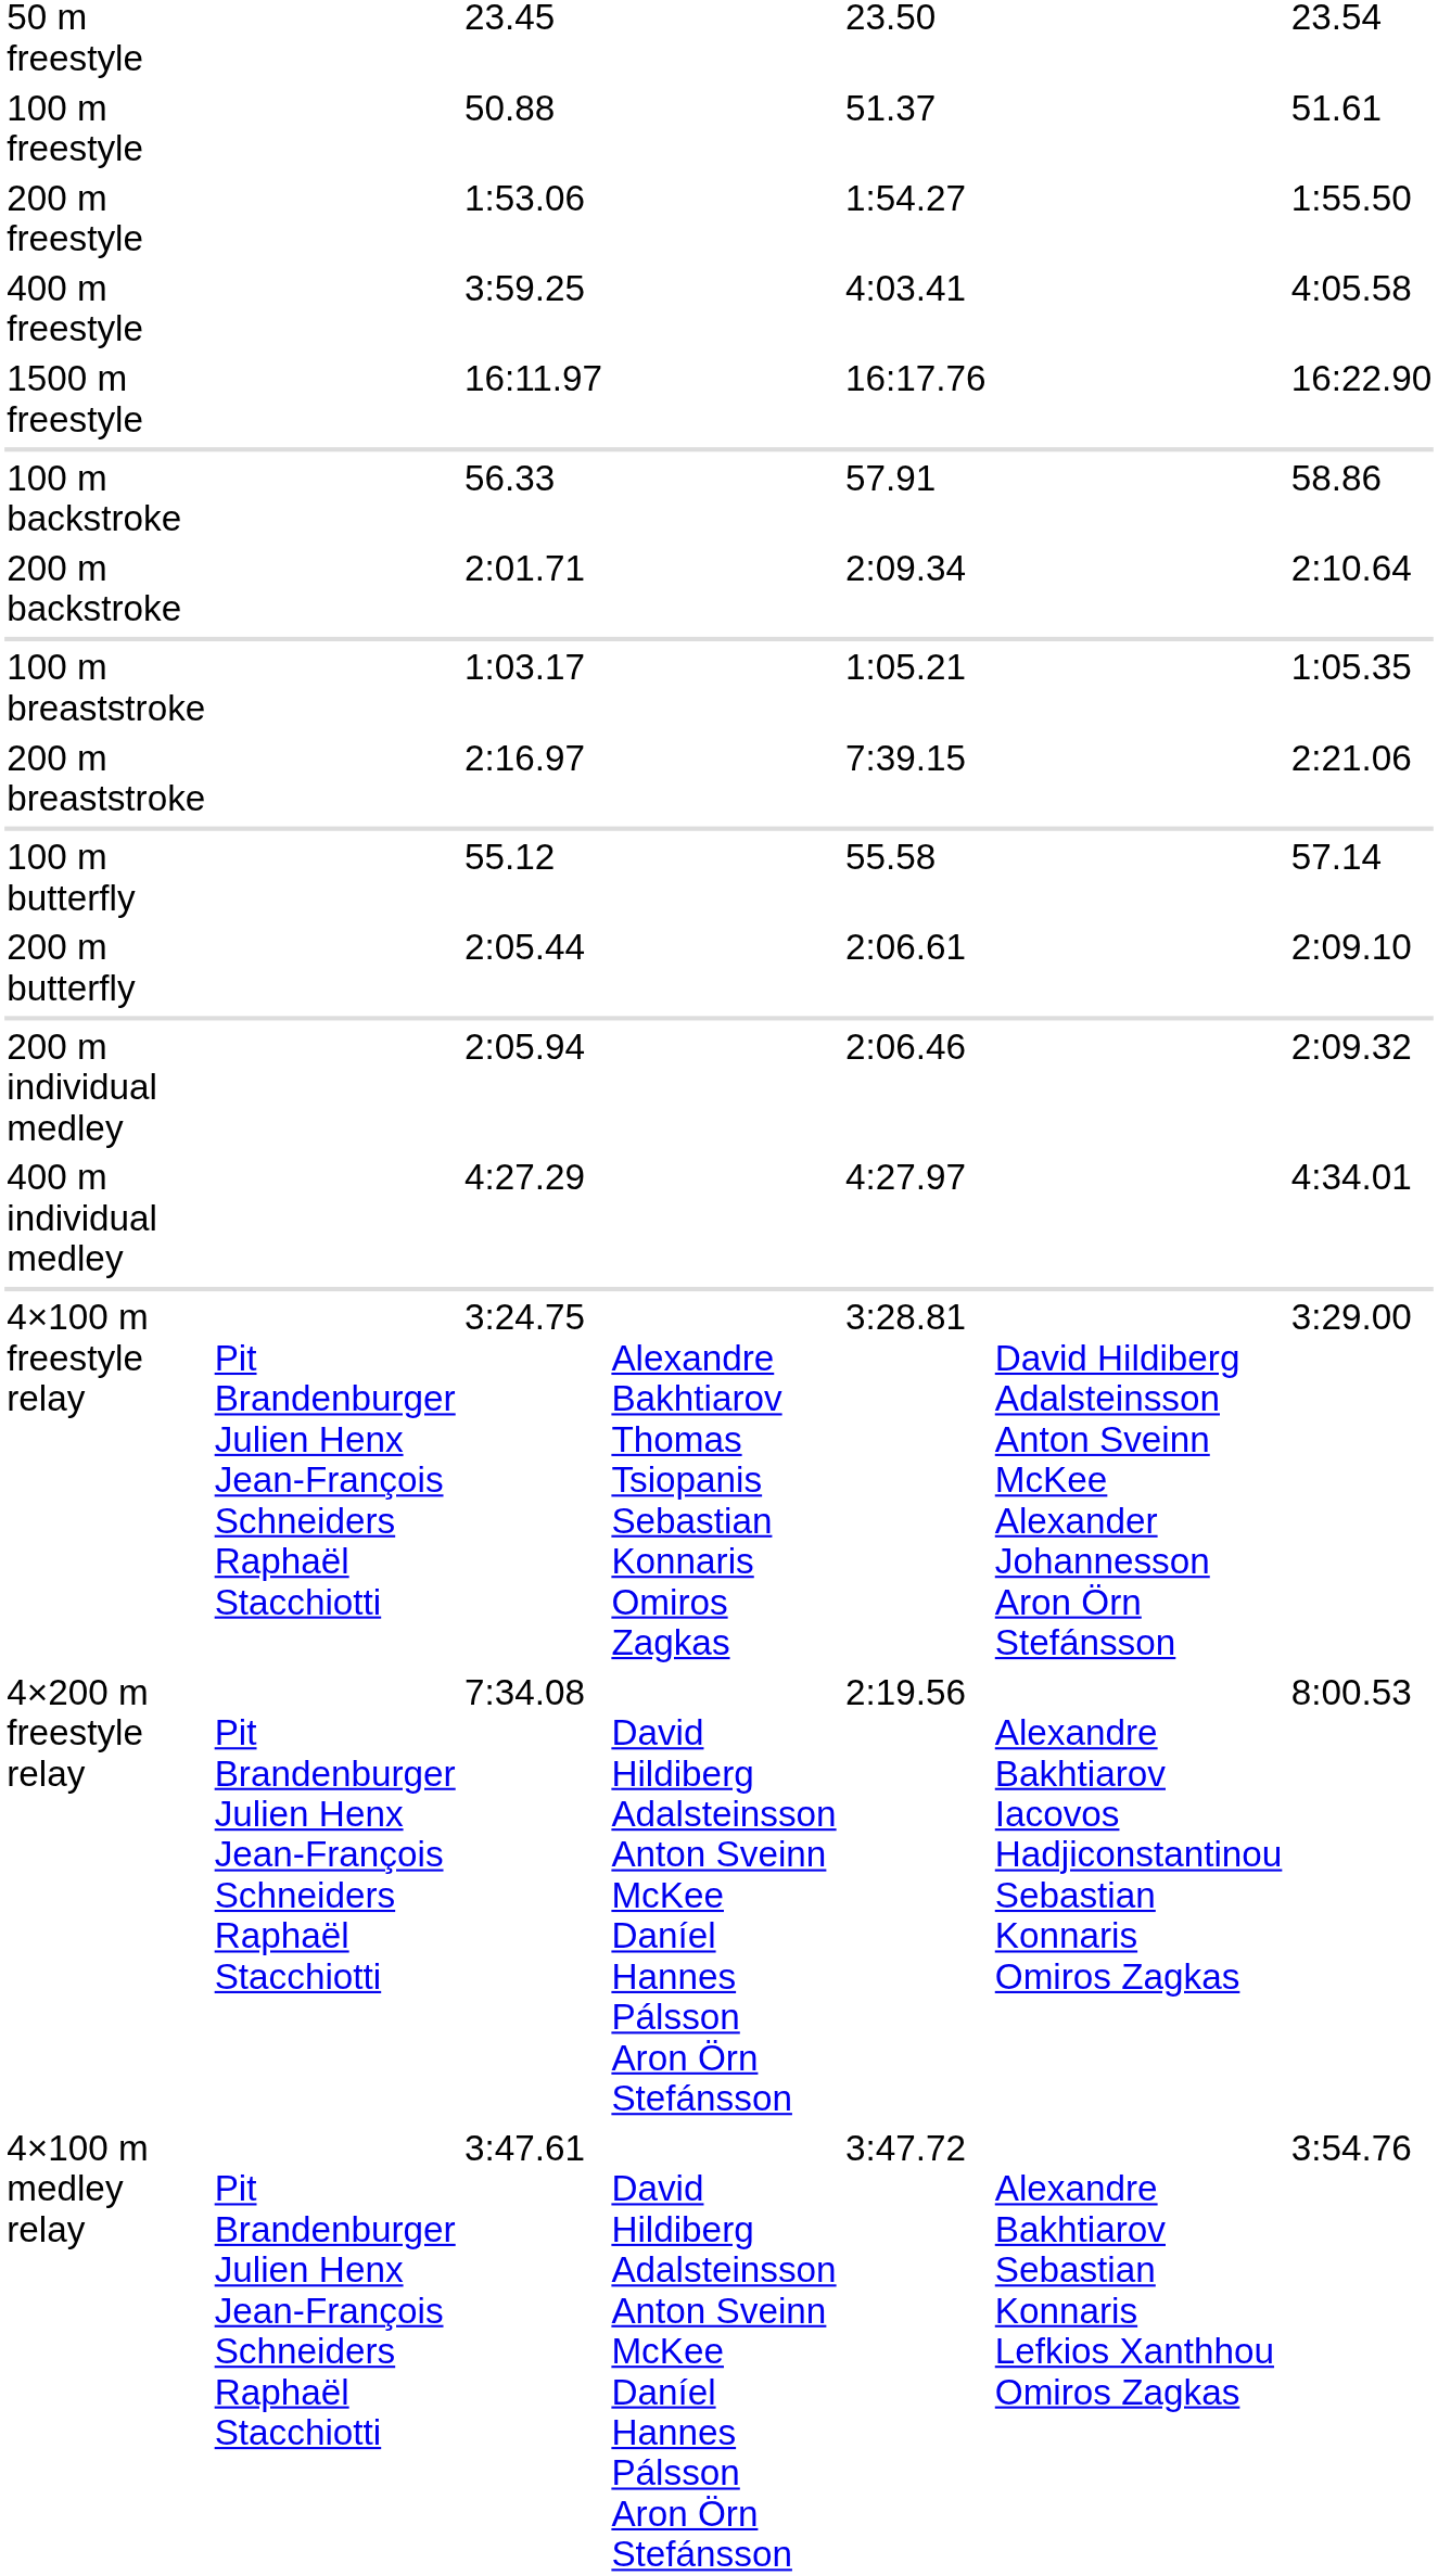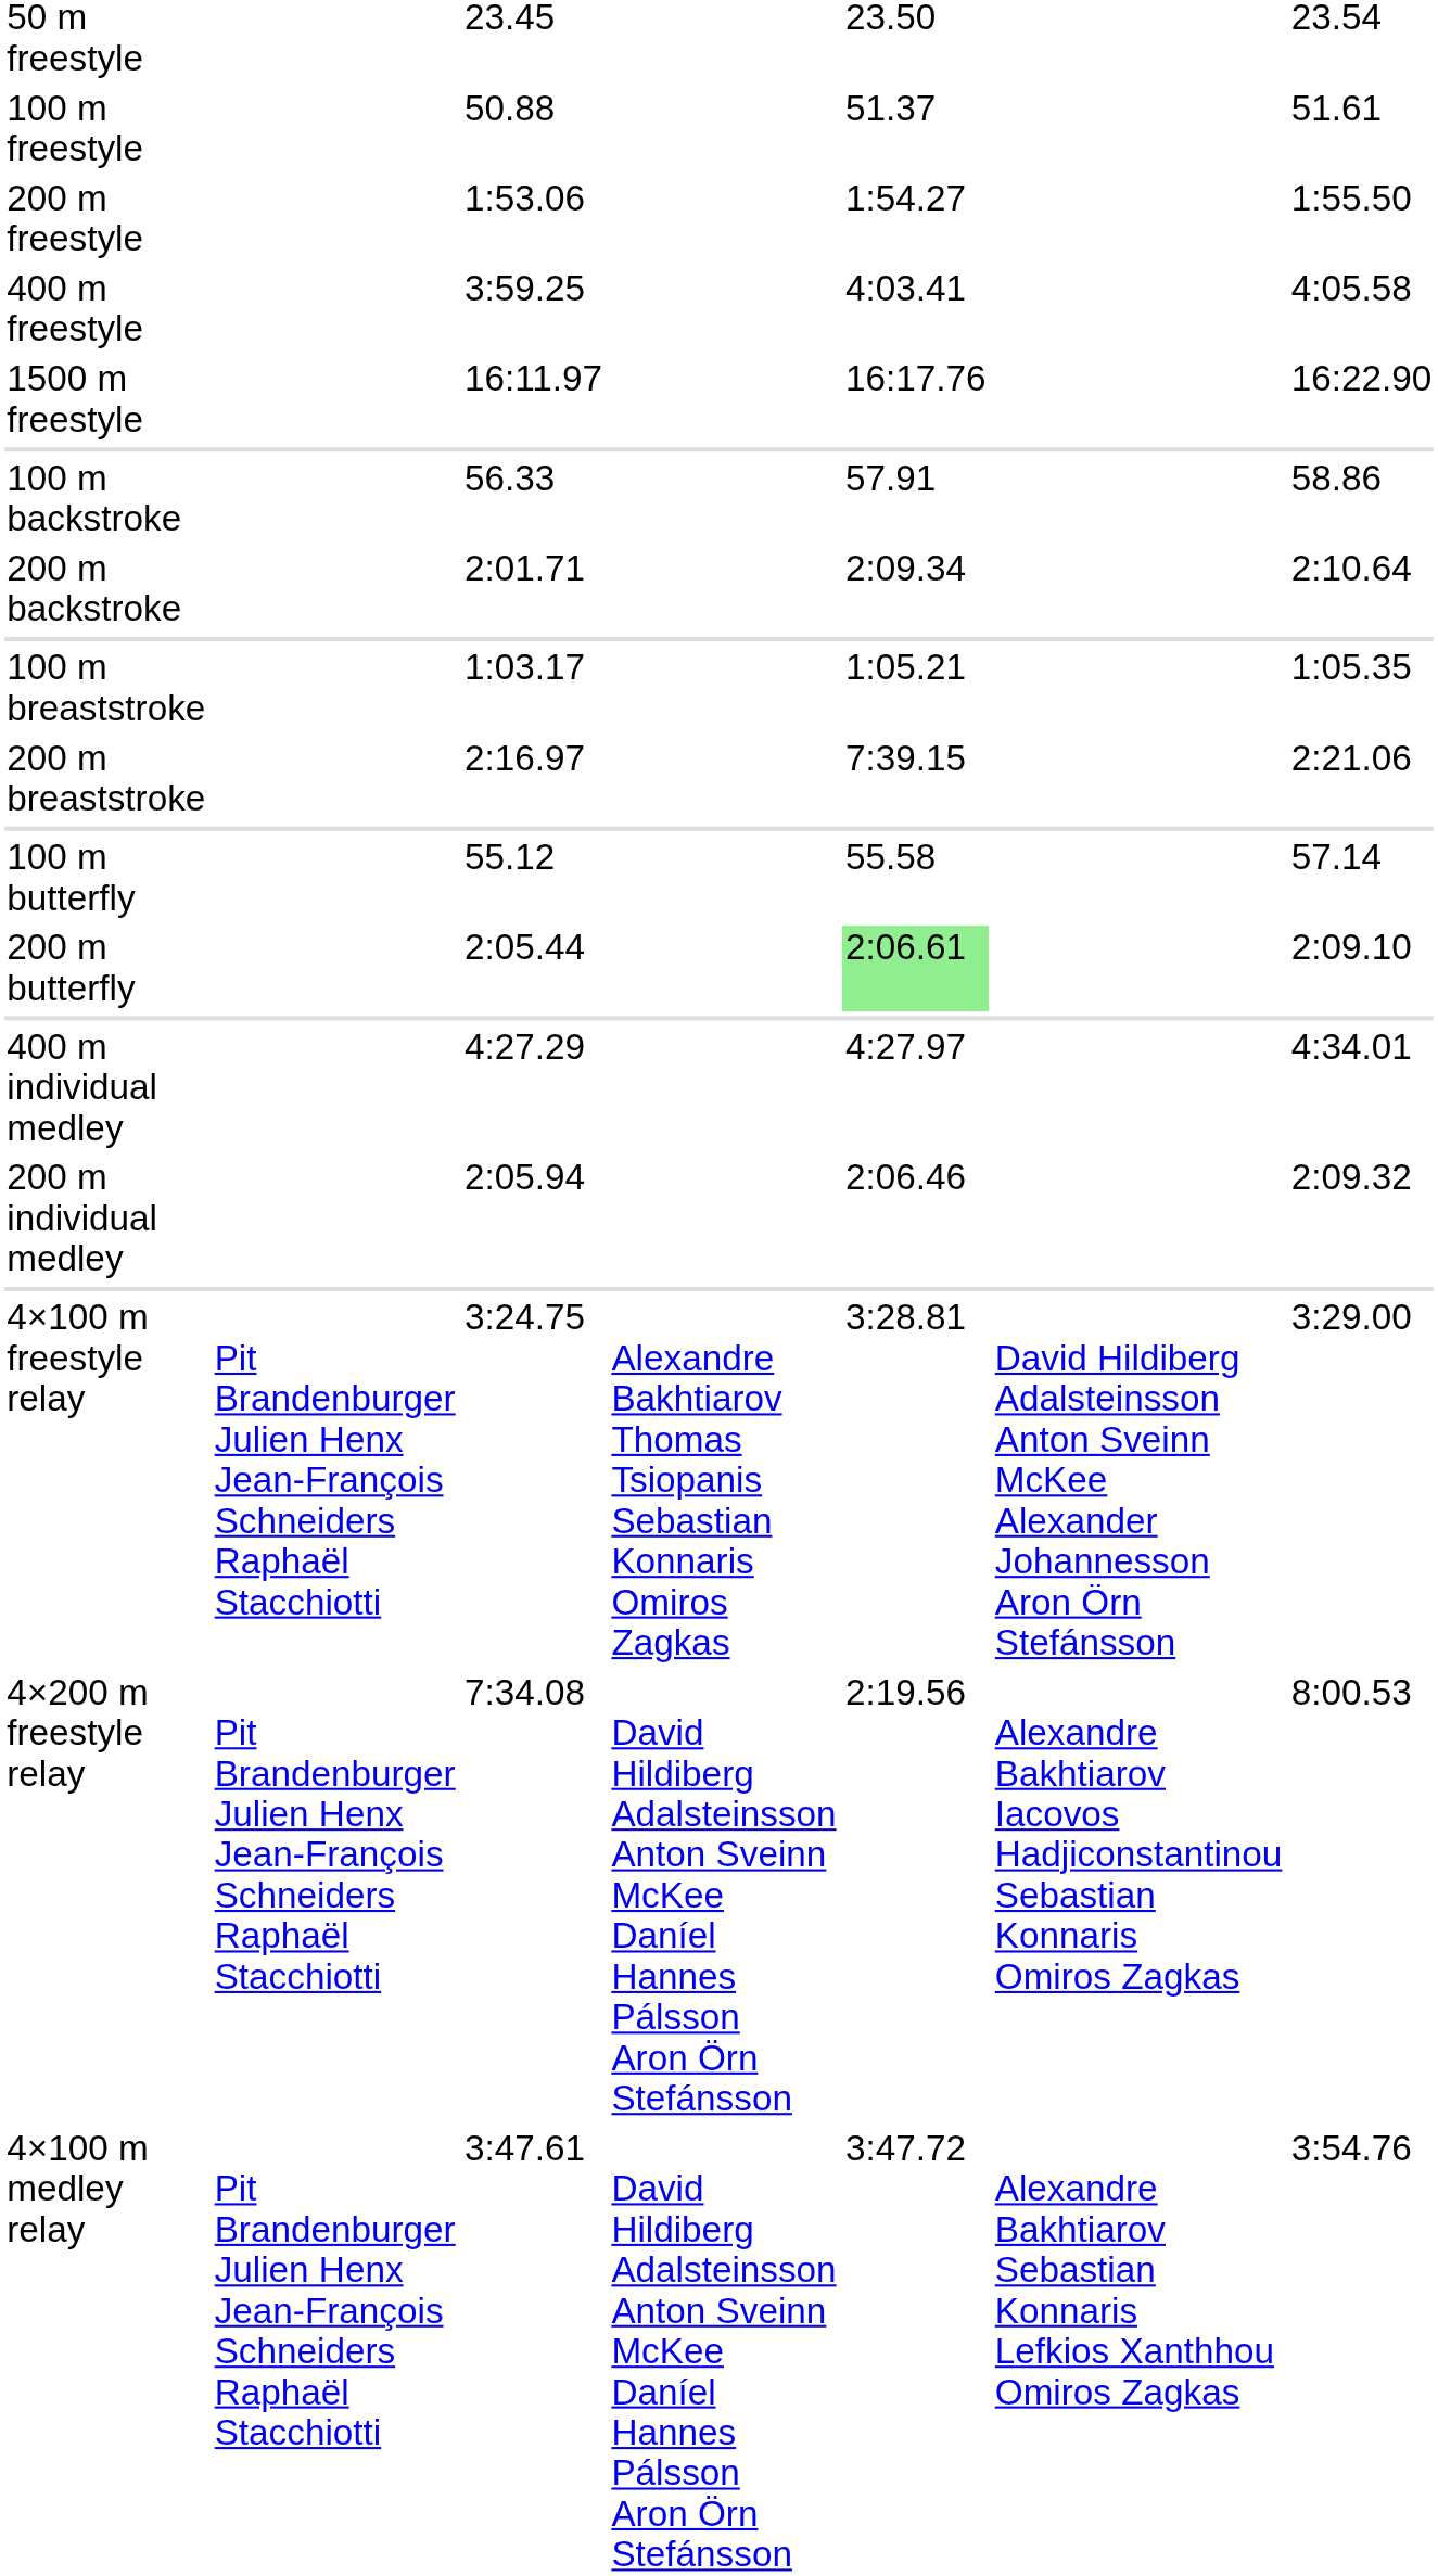200 m butterfly | column 5: no background -> lightgreen background
rows swapped: 200 m individual medley <-> 400 m individual medley
